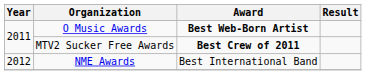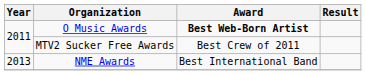MTV2 Sucker Free Awards | Award: bold -> normal
NME Awards | Year: 2012 -> 2013
